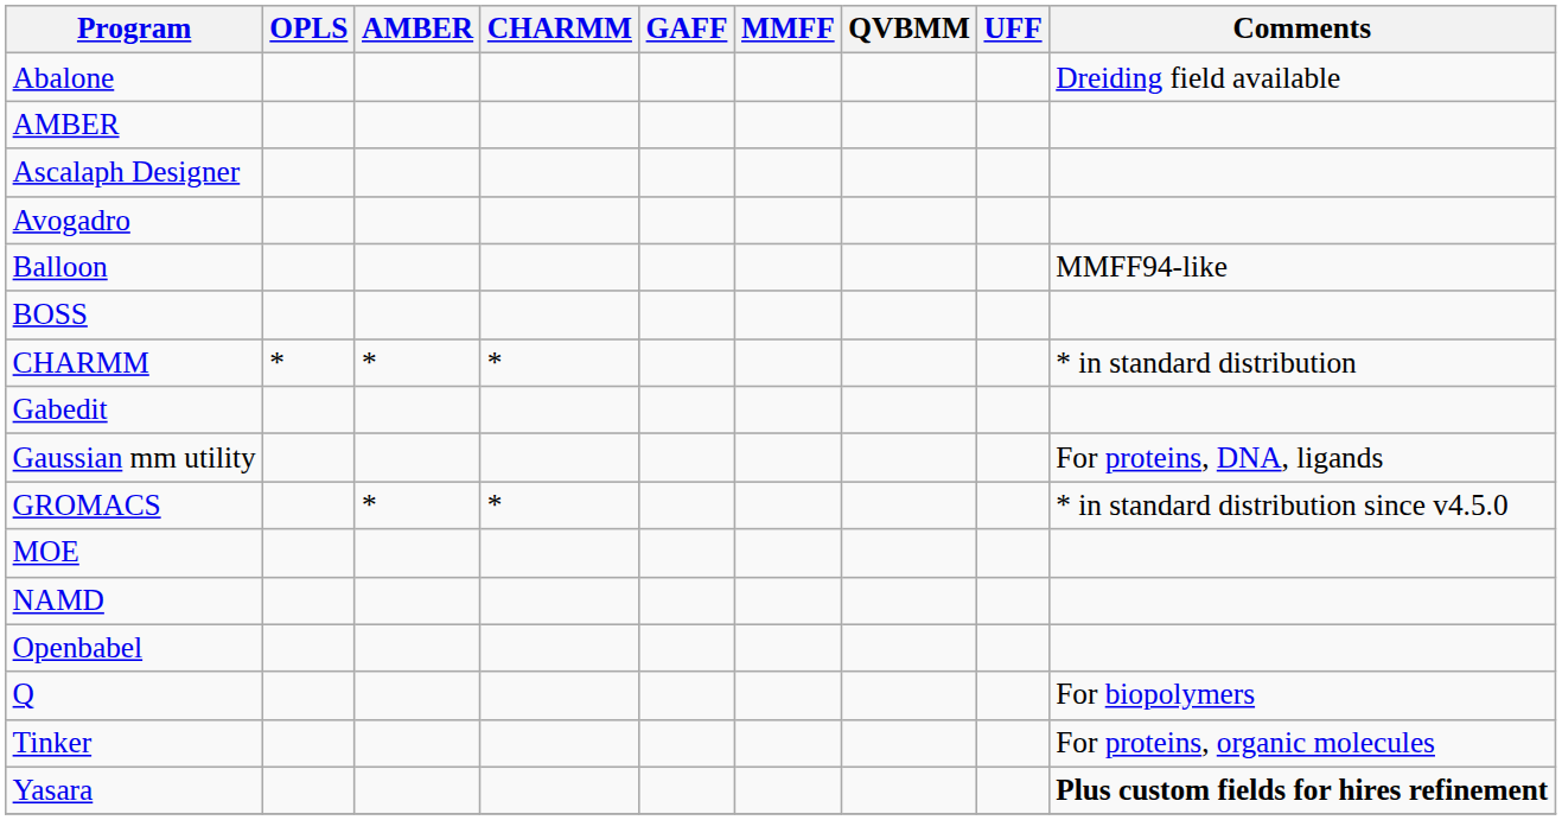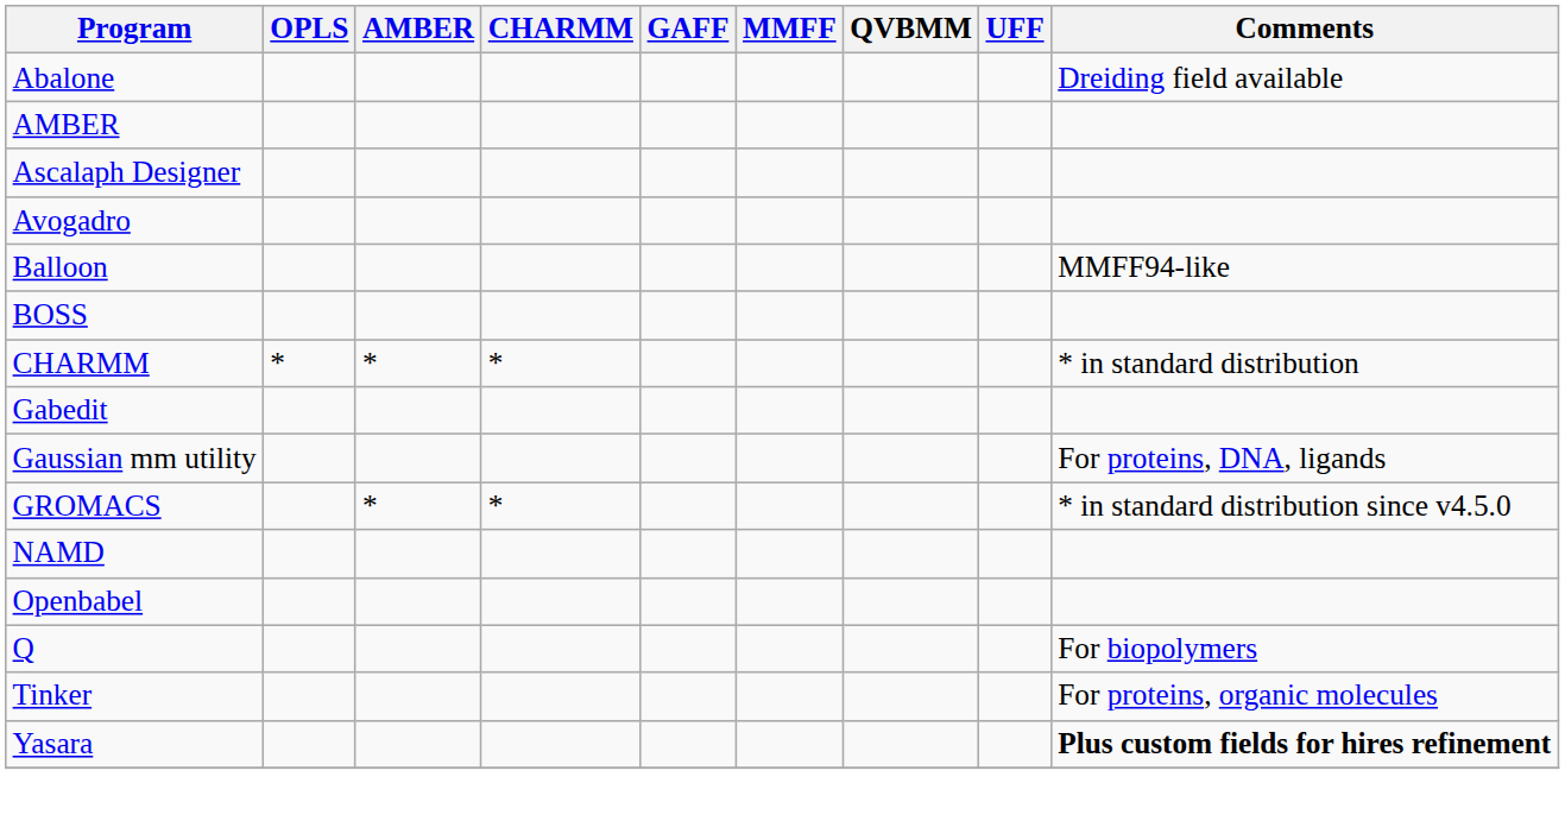- row: MOE
